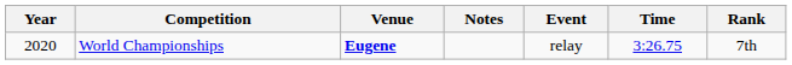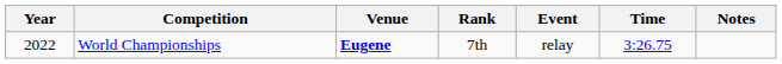columns swapped: Rank <-> Notes
World Championships | Year: 2020 -> 2022
